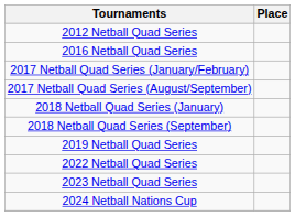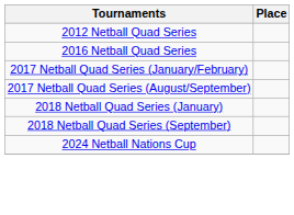- row: 2019 Netball Quad Series
- row: 2022 Netball Quad Series
- row: 2023 Netball Quad Series
